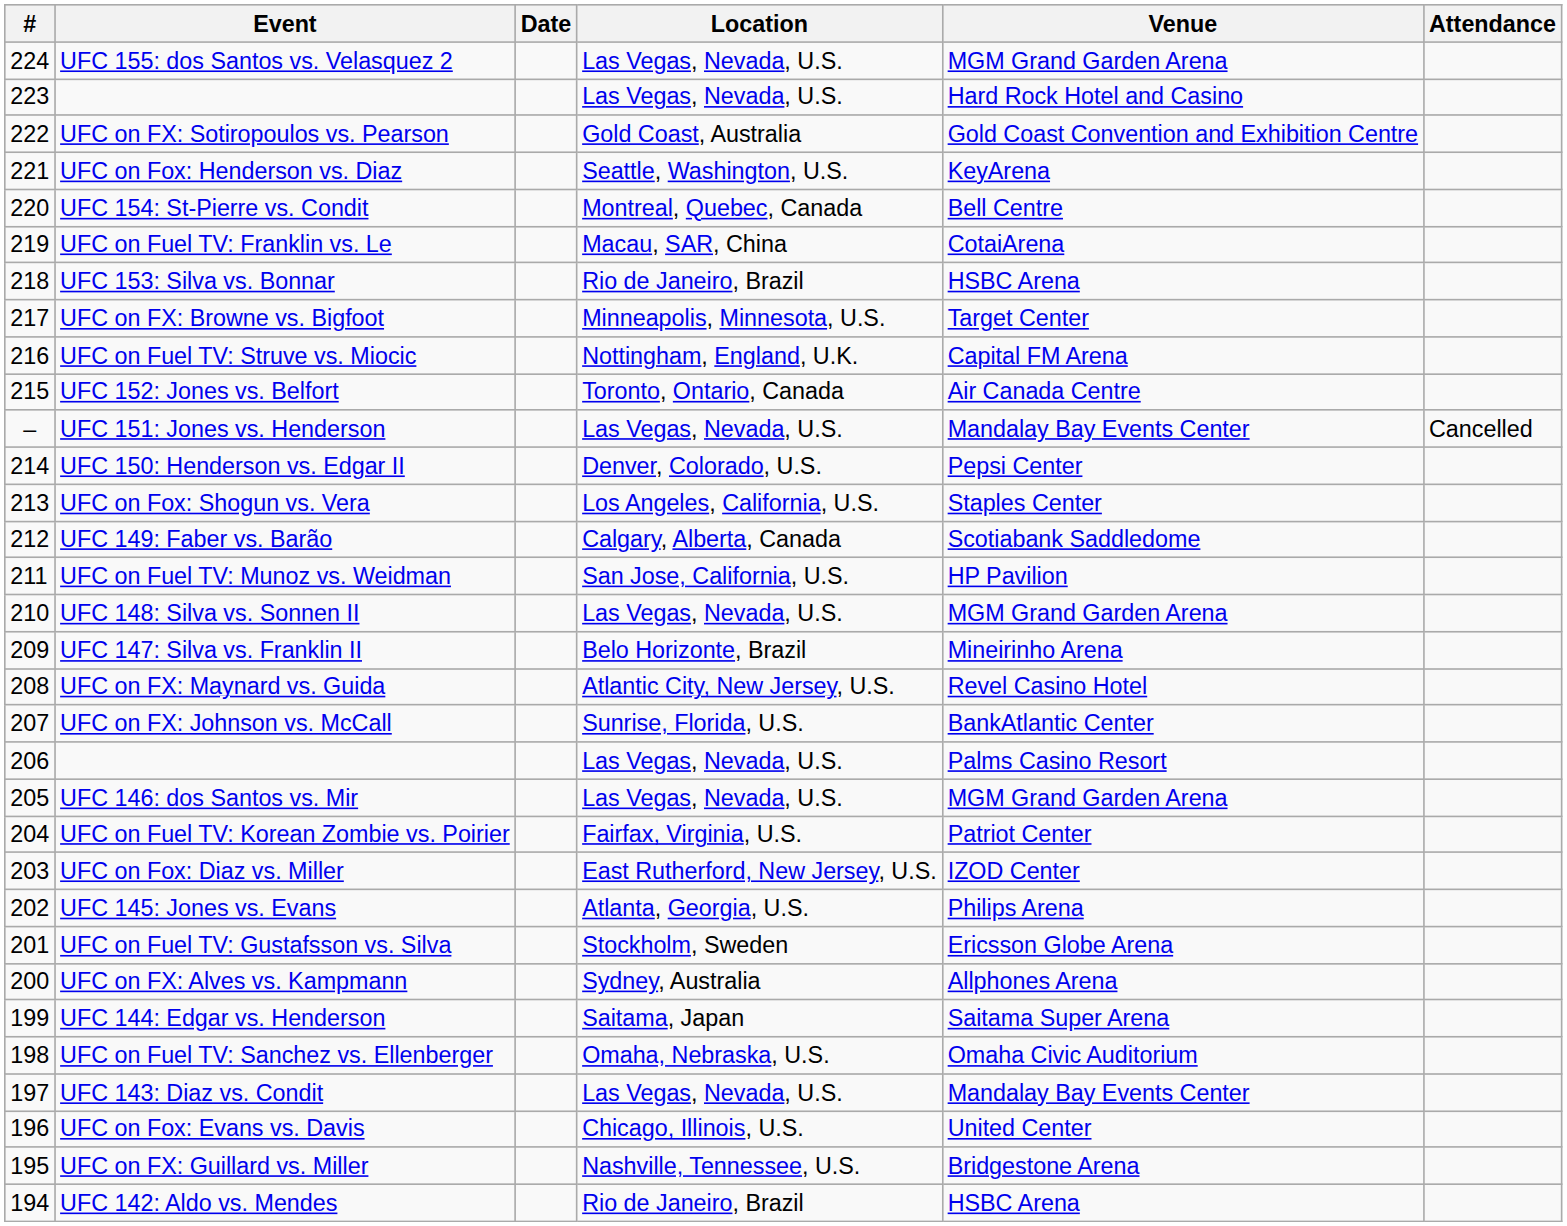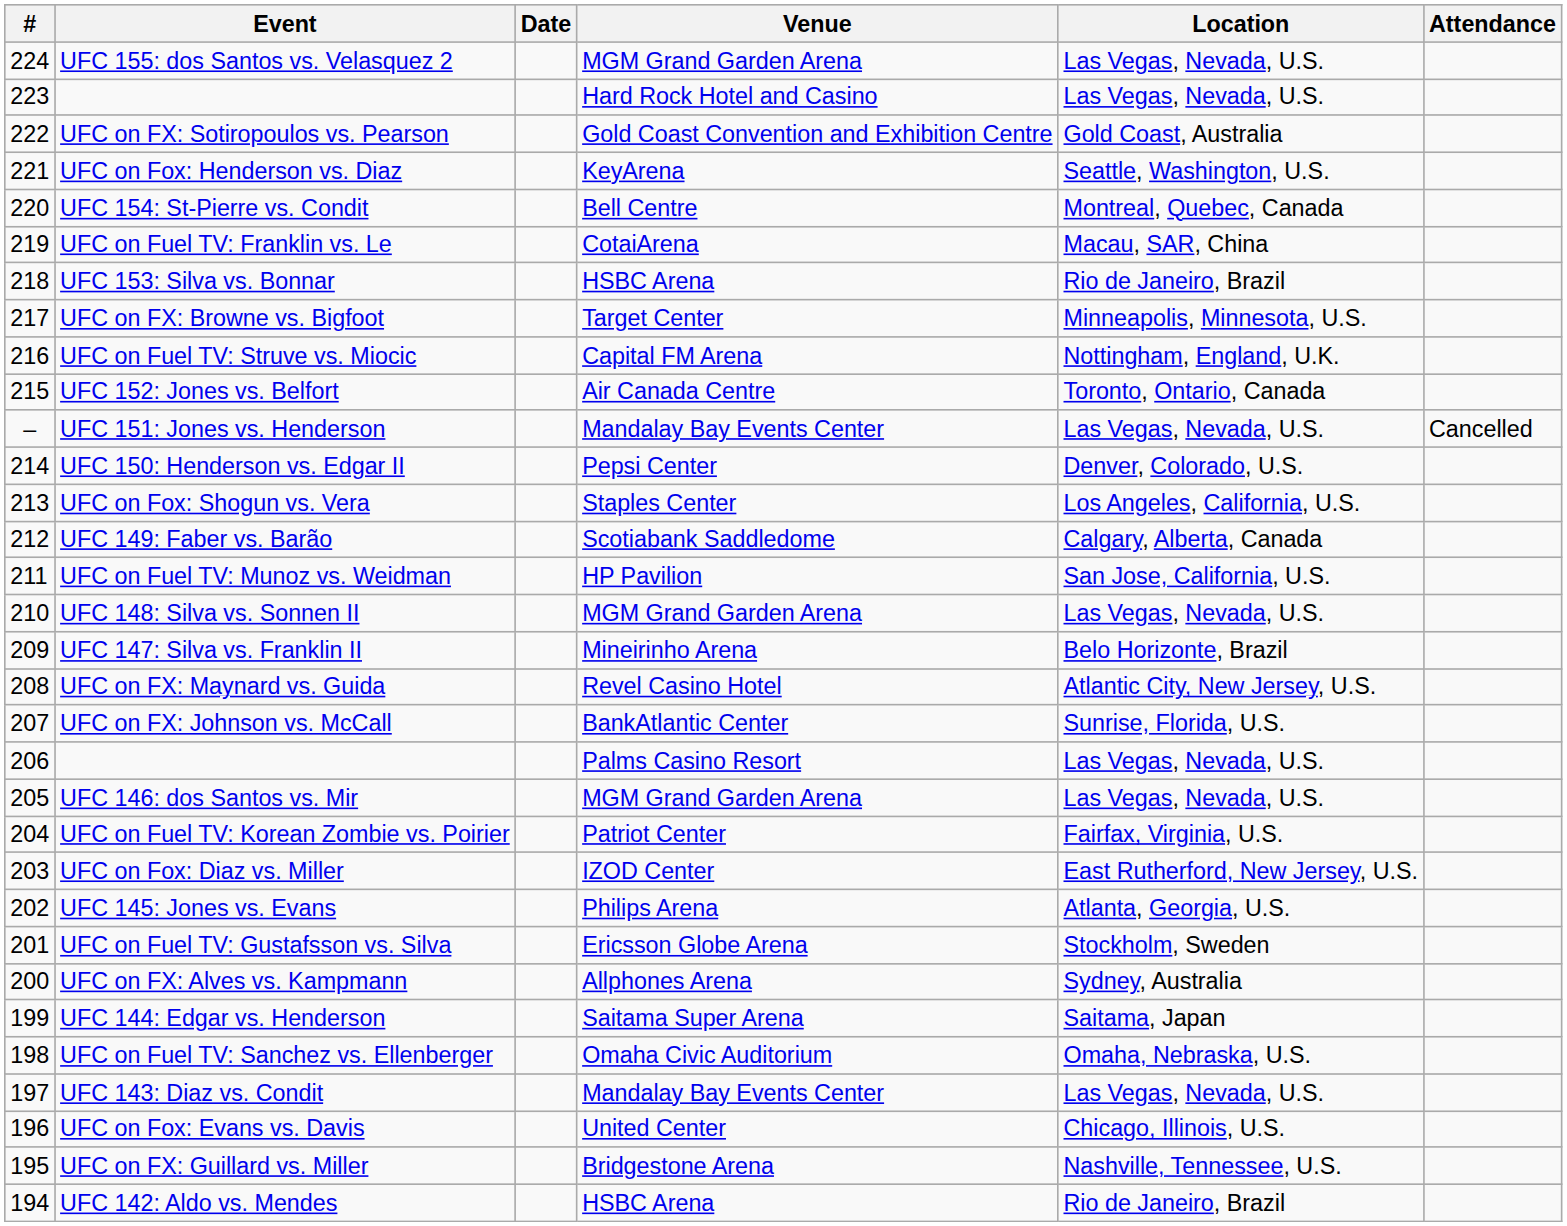columns swapped: Venue <-> Location
